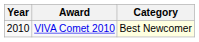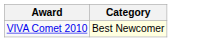- column: Year | 2010
